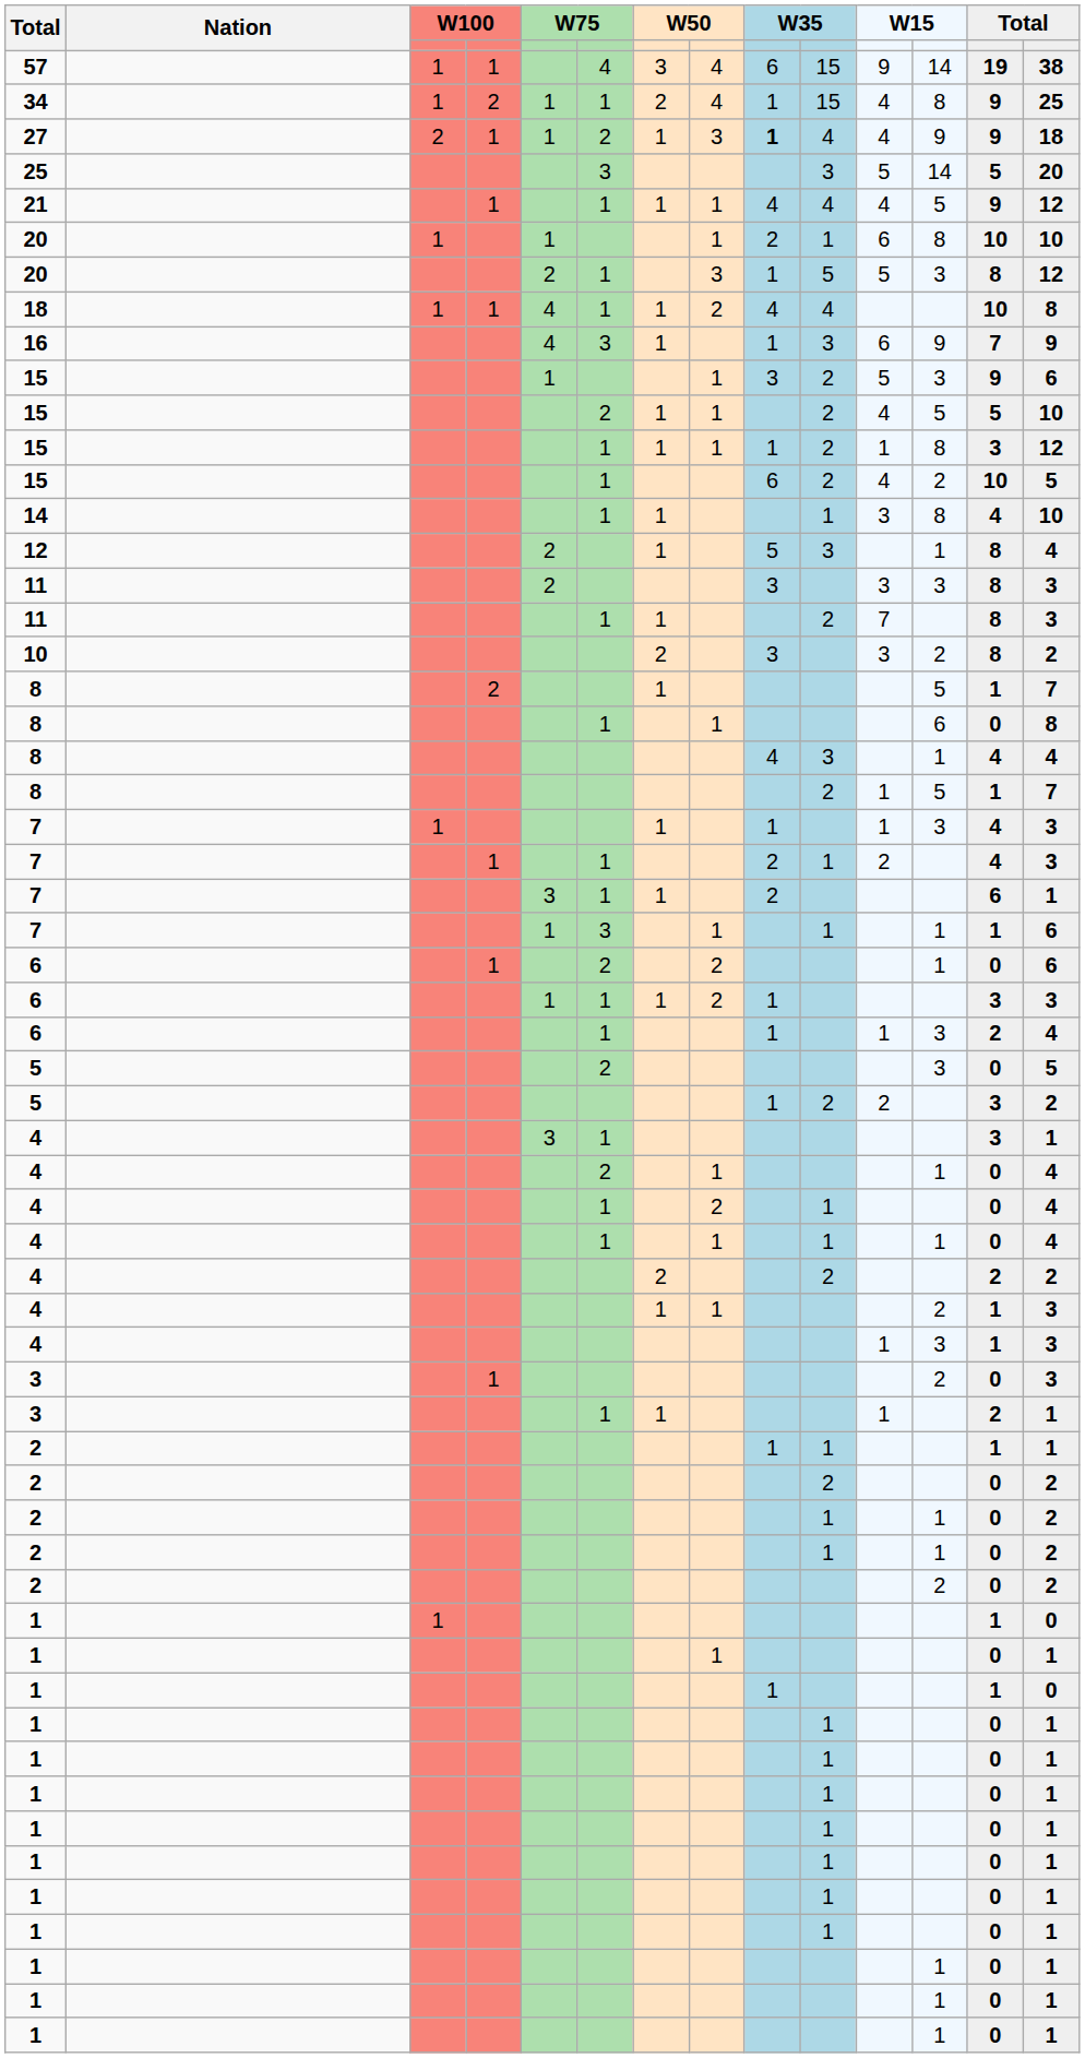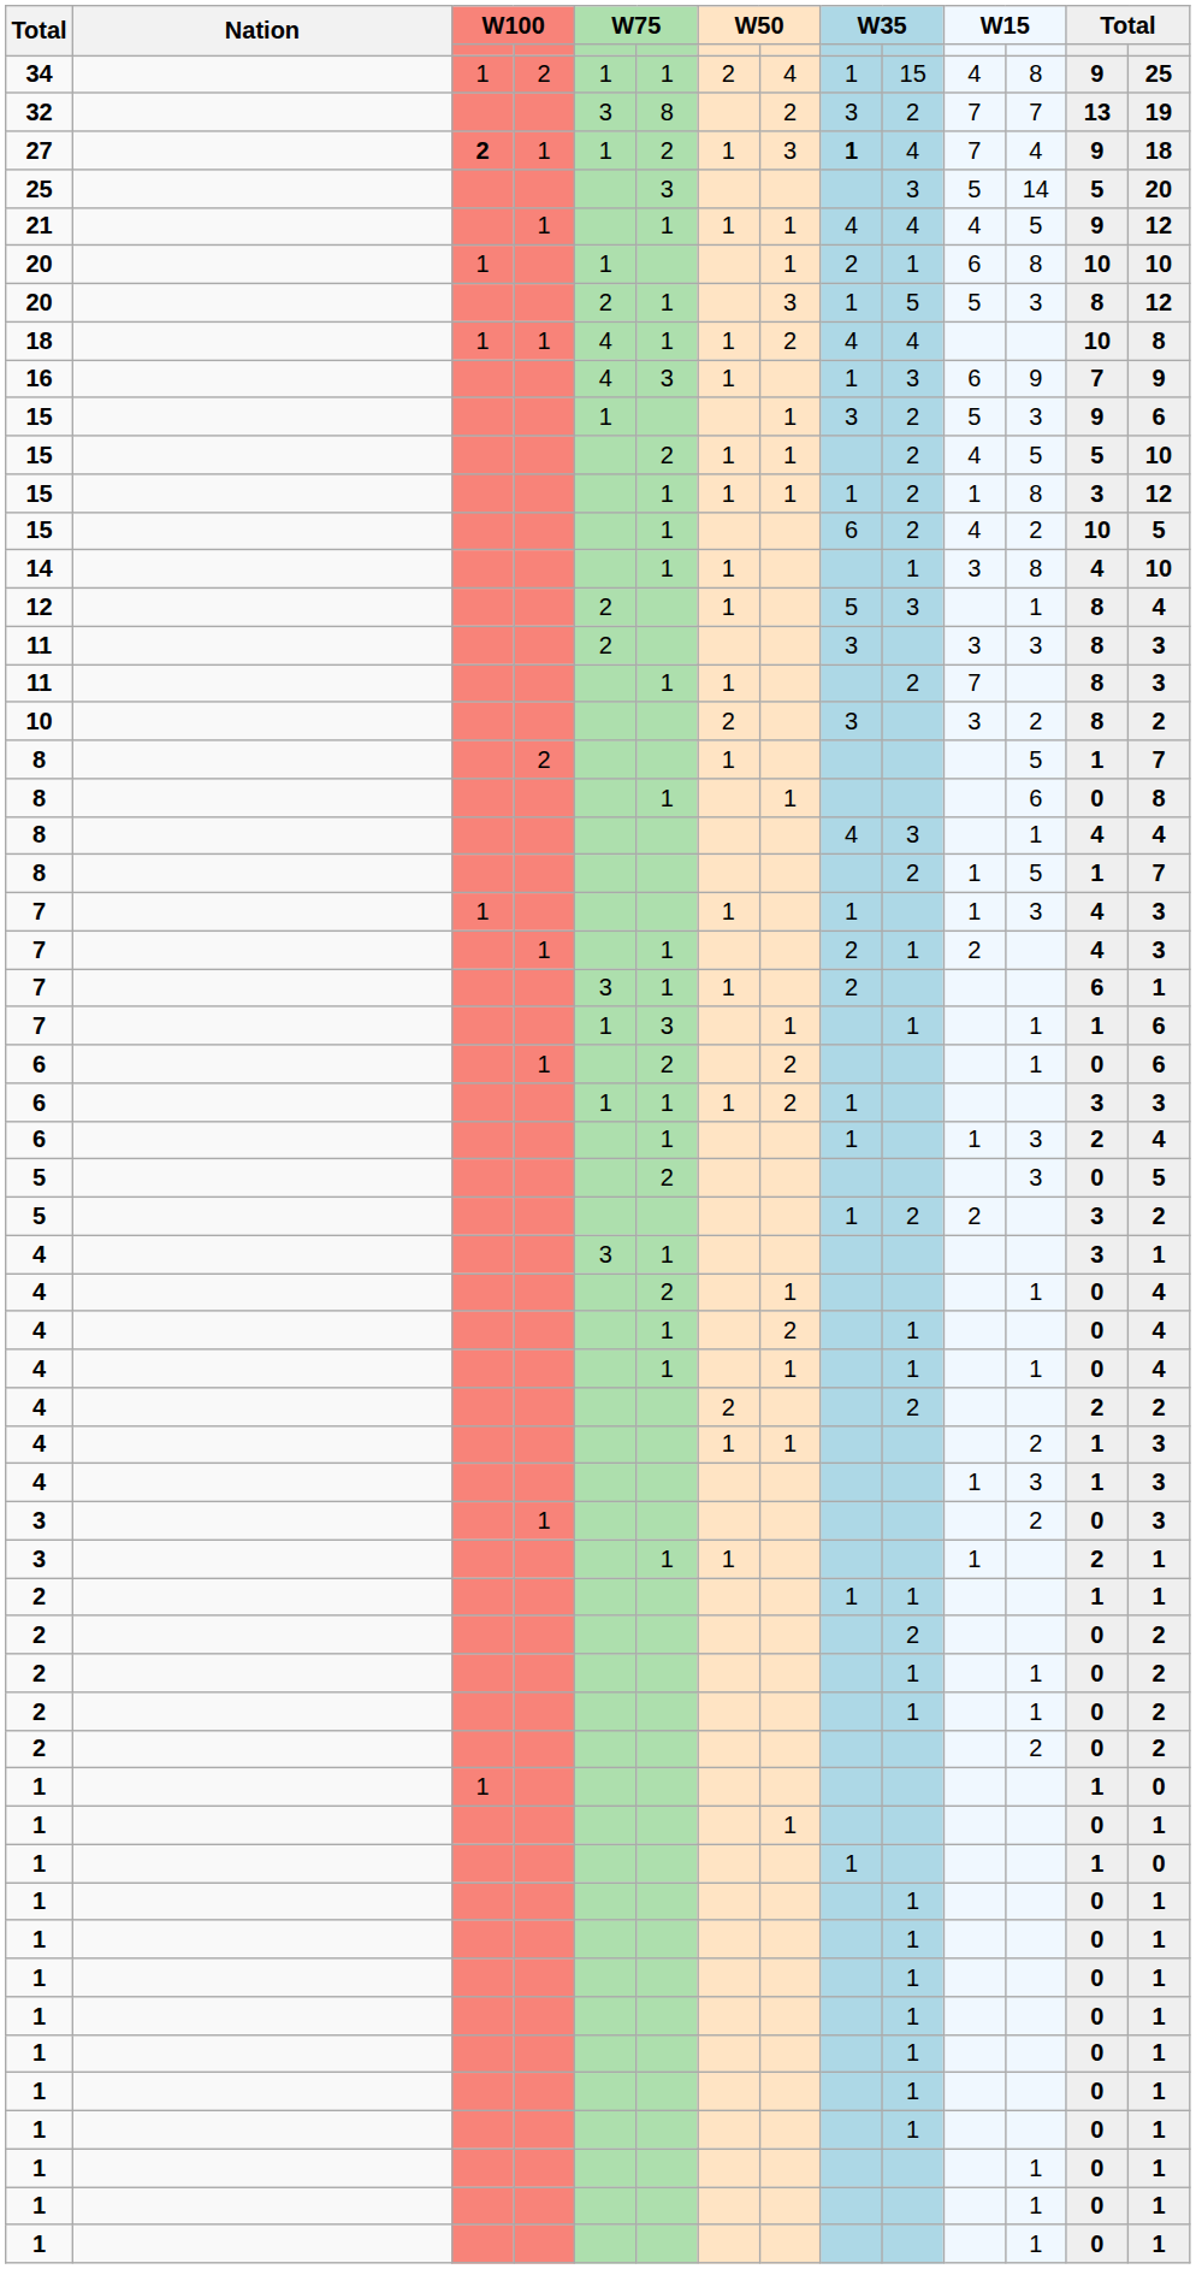- row: 57 | 1 | 1 | 4 | 3 | 4 | 6 | 15 | 9 | 14 | 19 | 38
+ row: 32 | 3 | 8 | 2 | 3 | 2 | 7 | 7 | 13 | 19
27 | column 3: normal -> bold
27 | column 11: 4 -> 7
27 | column 12: 9 -> 4
